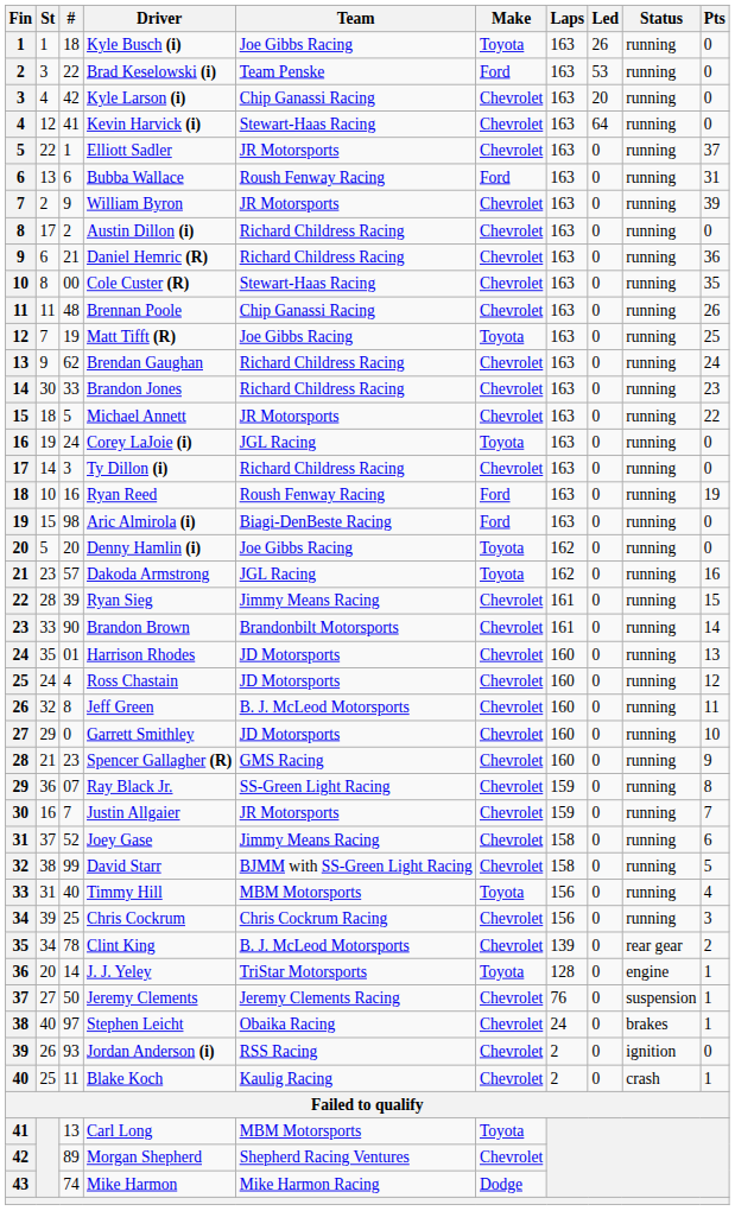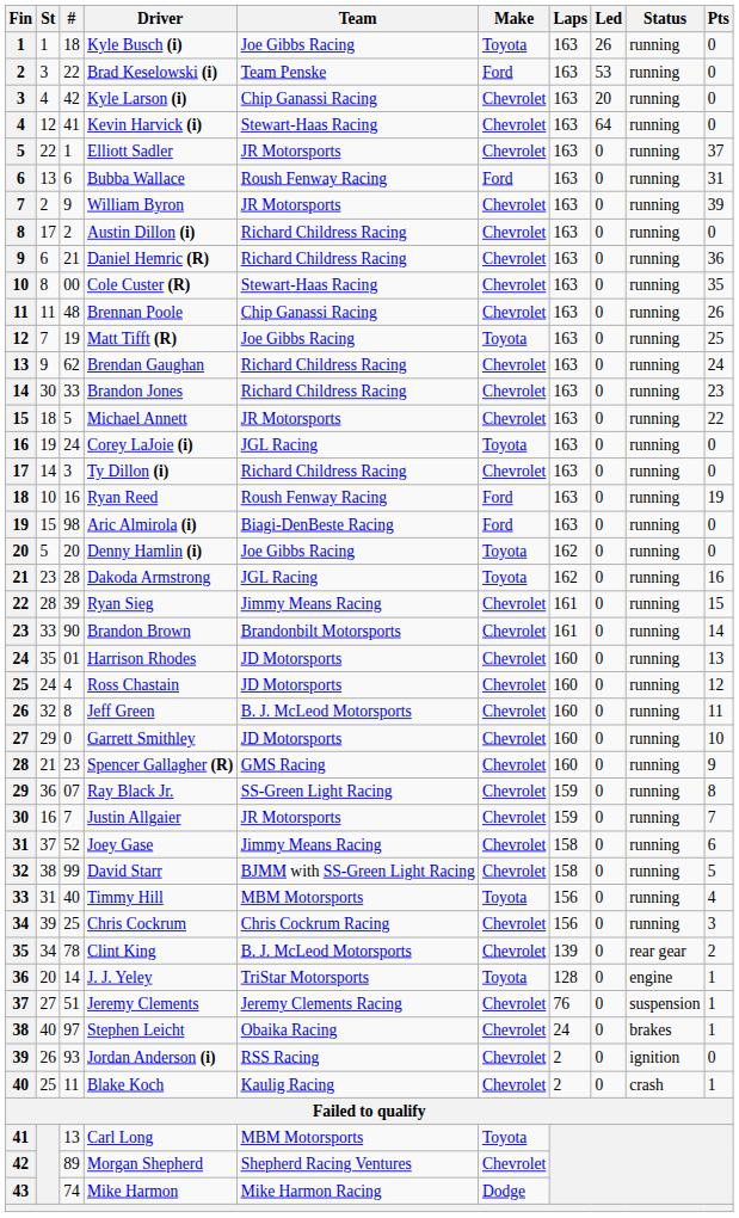Dakoda Armstrong | #: 57 -> 28
Jeremy Clements | #: 50 -> 51
